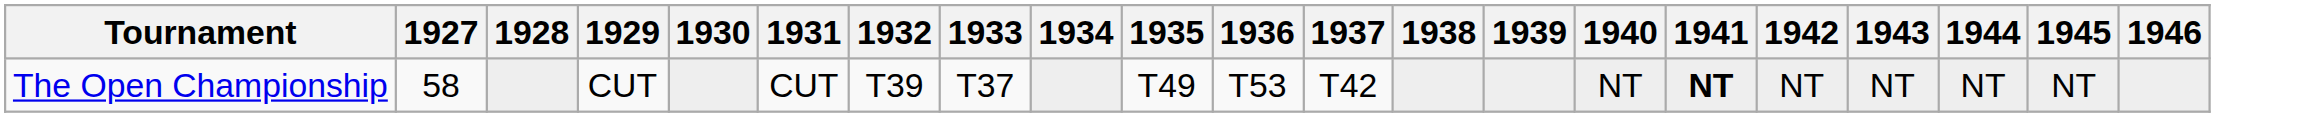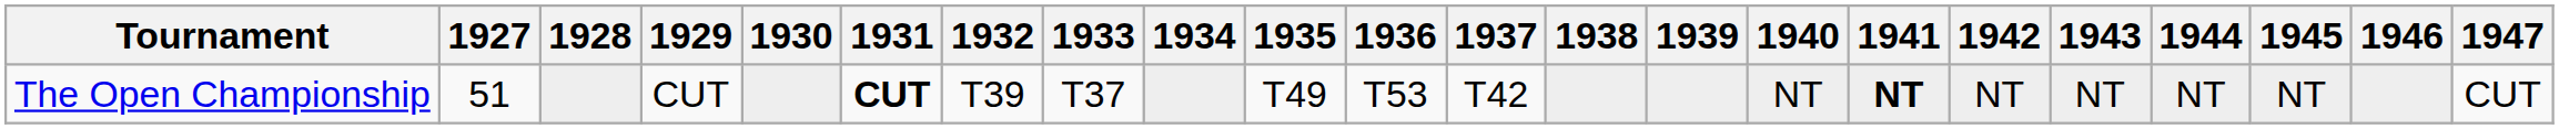+ column: 1947 | CUT
The Open Championship | 1927: 58 -> 51
The Open Championship | 1931: normal -> bold
